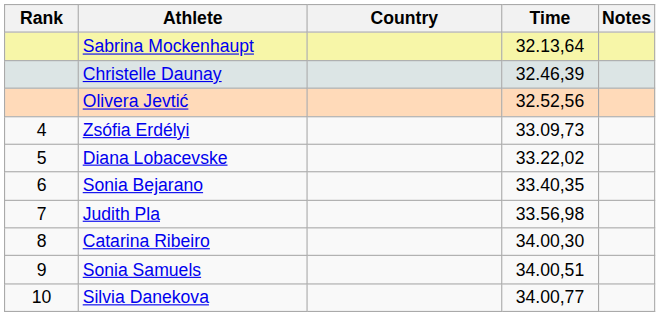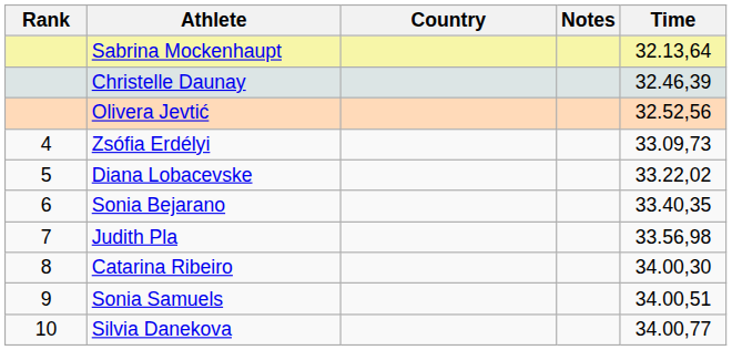columns swapped: Time <-> Notes
